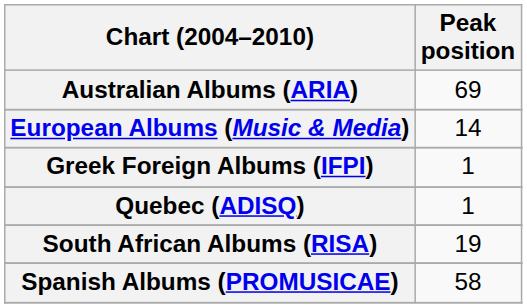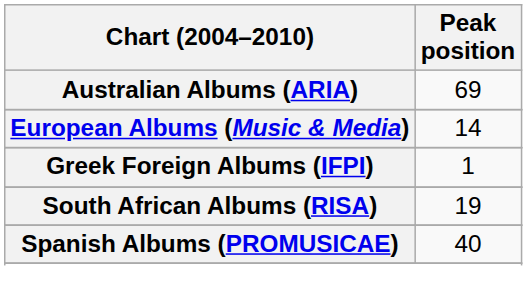- row: Quebec (ADISQ) | 1
Spanish Albums (PROMUSICAE) | Peak position: 58 -> 40
